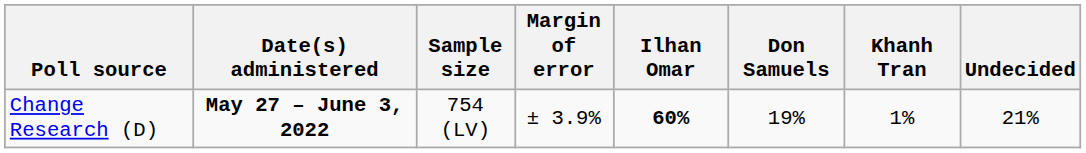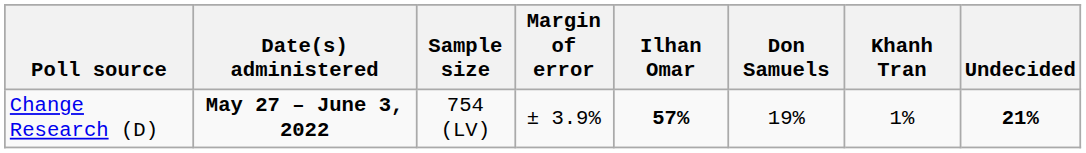Change Research (D) | Ilhan Omar: 60% -> 57%
Change Research (D) | Undecided: normal -> bold
